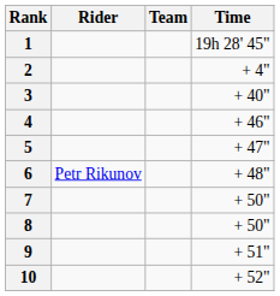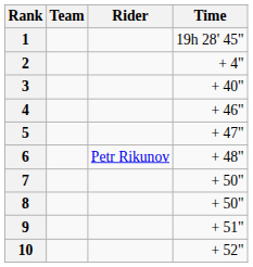columns swapped: Rider <-> Team
